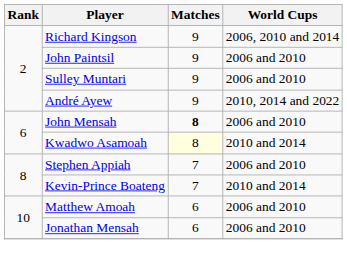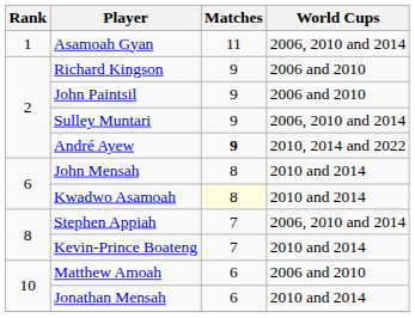+ row: 1 | Asamoah Gyan | 11 | 2006, 2010 and 2014
Richard Kingson | World Cups: 2006, 2010 and 2014 -> 2006 and 2010
Sulley Muntari | World Cups: 2006 and 2010 -> 2006, 2010 and 2014
André Ayew | Matches: normal -> bold
John Mensah | Matches: bold -> normal
John Mensah | World Cups: 2006 and 2010 -> 2010 and 2014
Stephen Appiah | World Cups: 2006 and 2010 -> 2006, 2010 and 2014
Jonathan Mensah | World Cups: 2006 and 2010 -> 2010 and 2014
